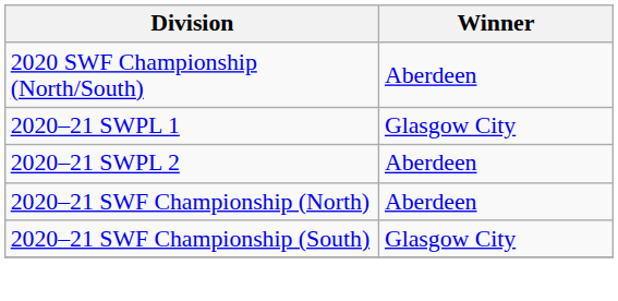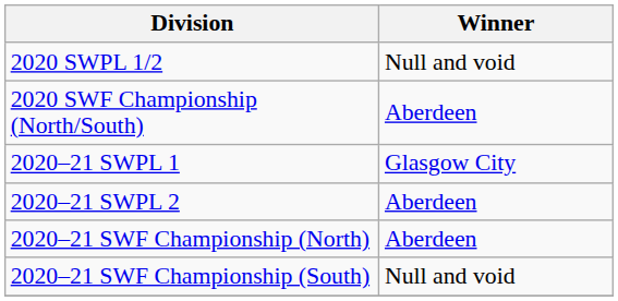+ row: 2020 SWPL 1/2 | Null and void
2020–21 SWF Championship (South) | Winner: Glasgow City -> Null and void
